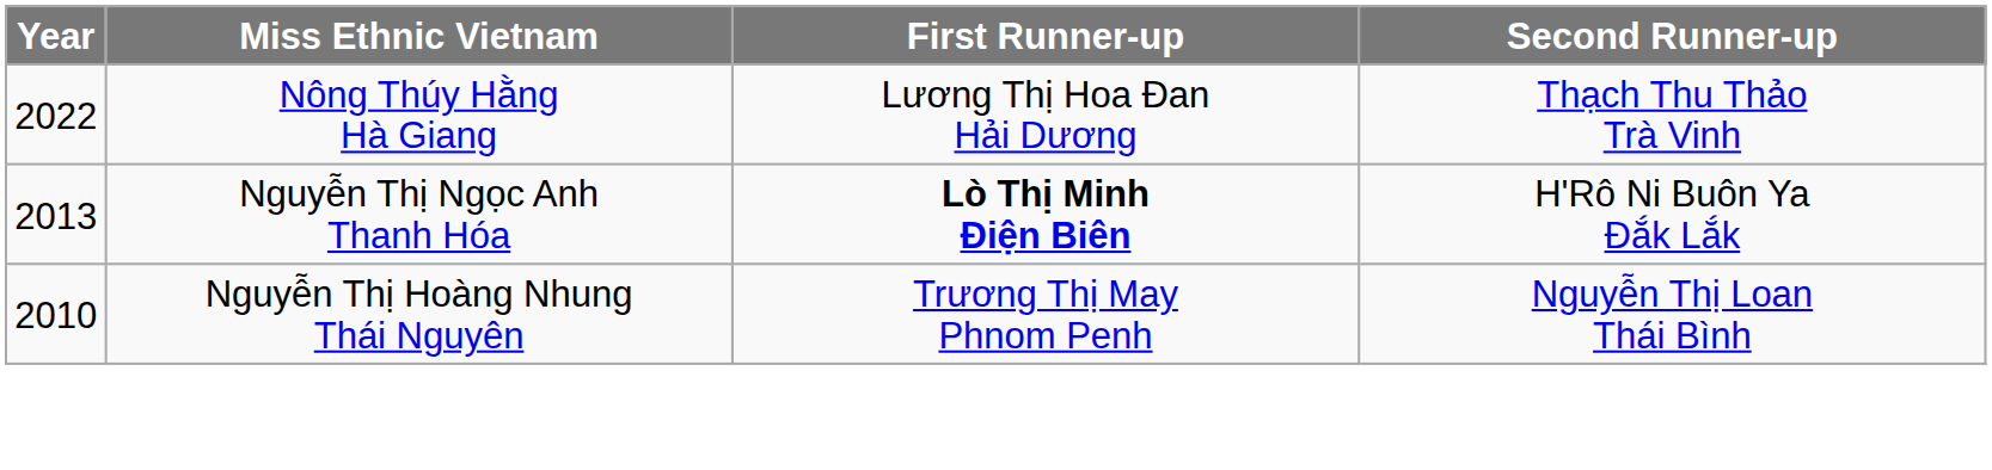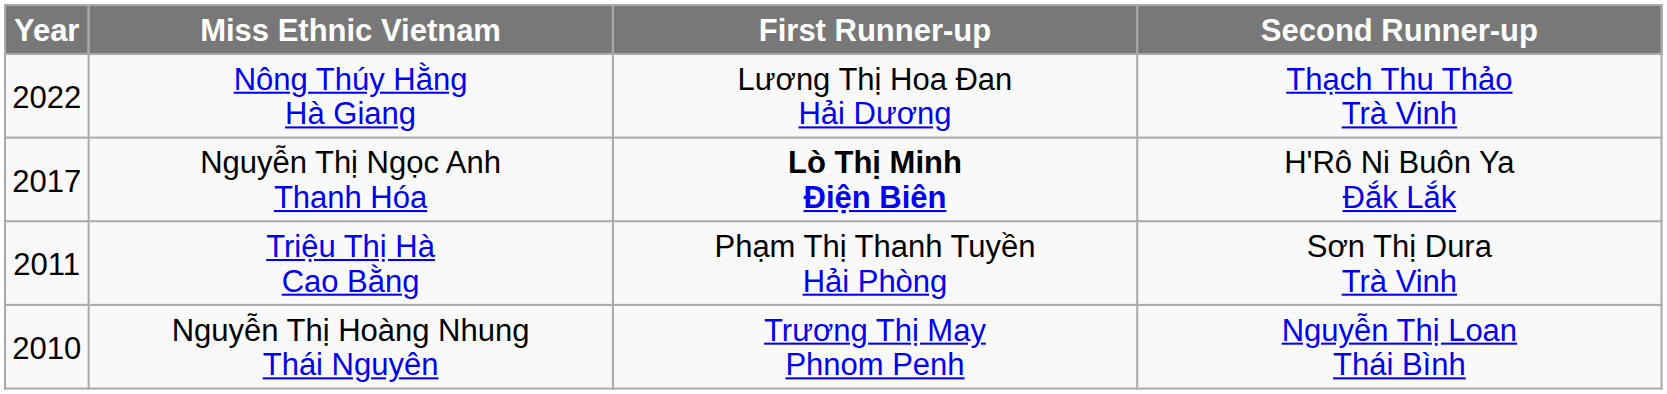Nguyễn Thị Ngọc Anh Thanh Hóa | Year: 2013 -> 2017
+ row: 2011 | Triệu Thị Hà Cao Bằng | Phạm Thị Thanh Tuyền Hải Phòng | Sơn Thị Dura Trà Vinh
